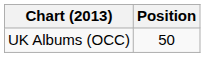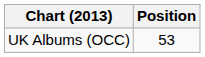UK Albums (OCC) | Position: 50 -> 53
